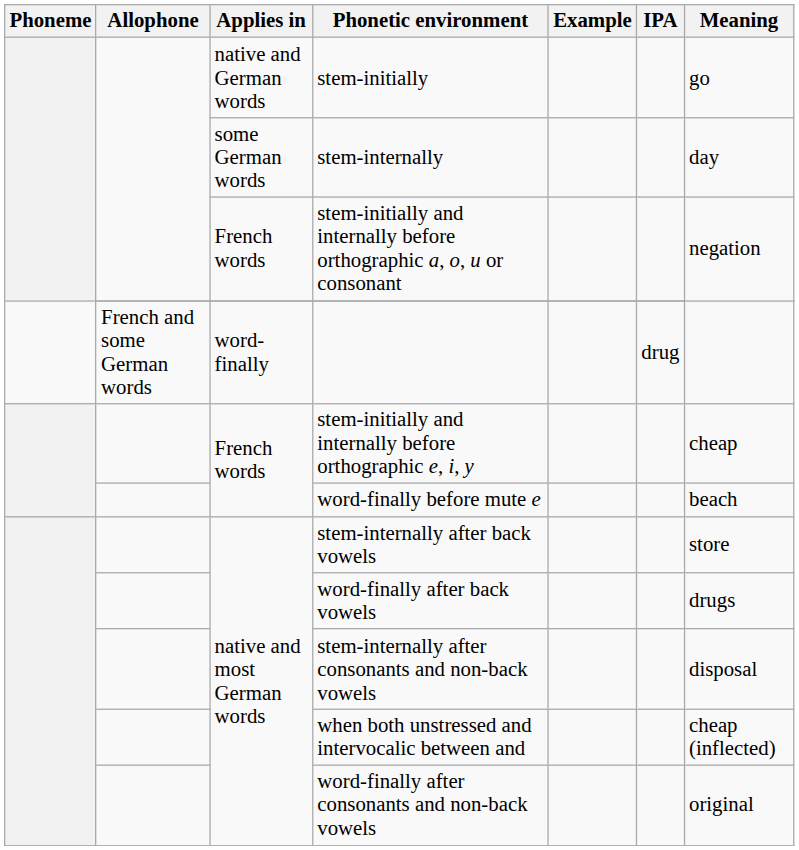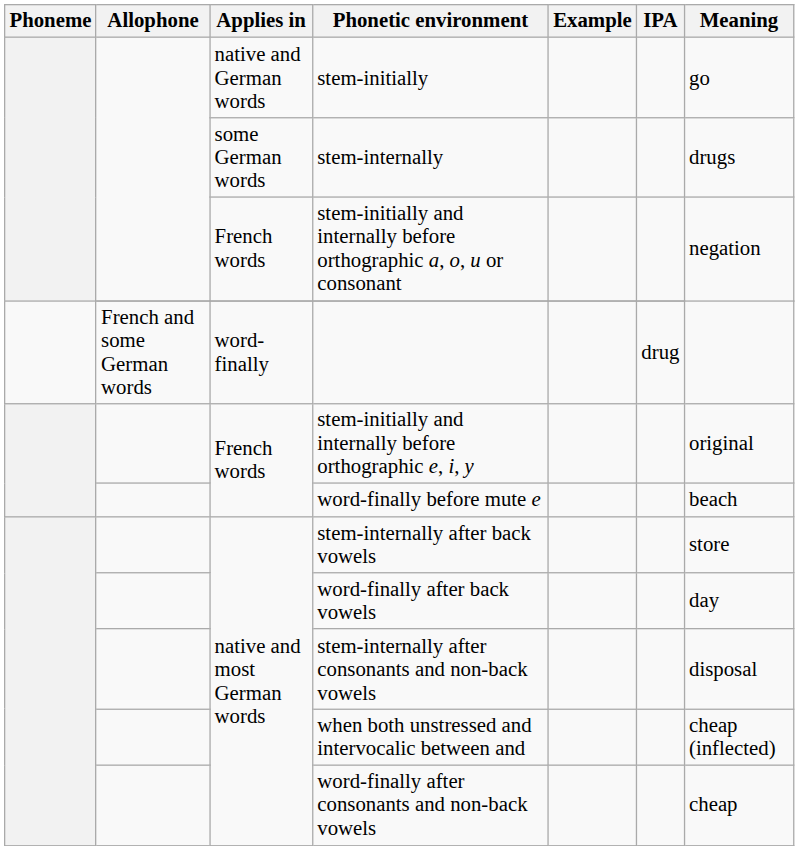stem-internally | Meaning: day -> drugs
stem-initially and internally before orthographic e, i, y | Meaning: cheap -> original
word-finally after back vowels | Meaning: drugs -> day
word-finally after consonants and non-back vowels | Meaning: original -> cheap
